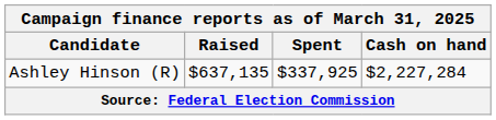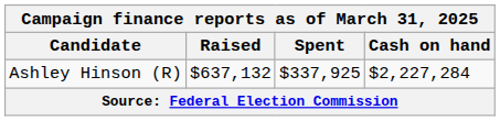Ashley Hinson (R) | Raised: $637,135 -> $637,132
